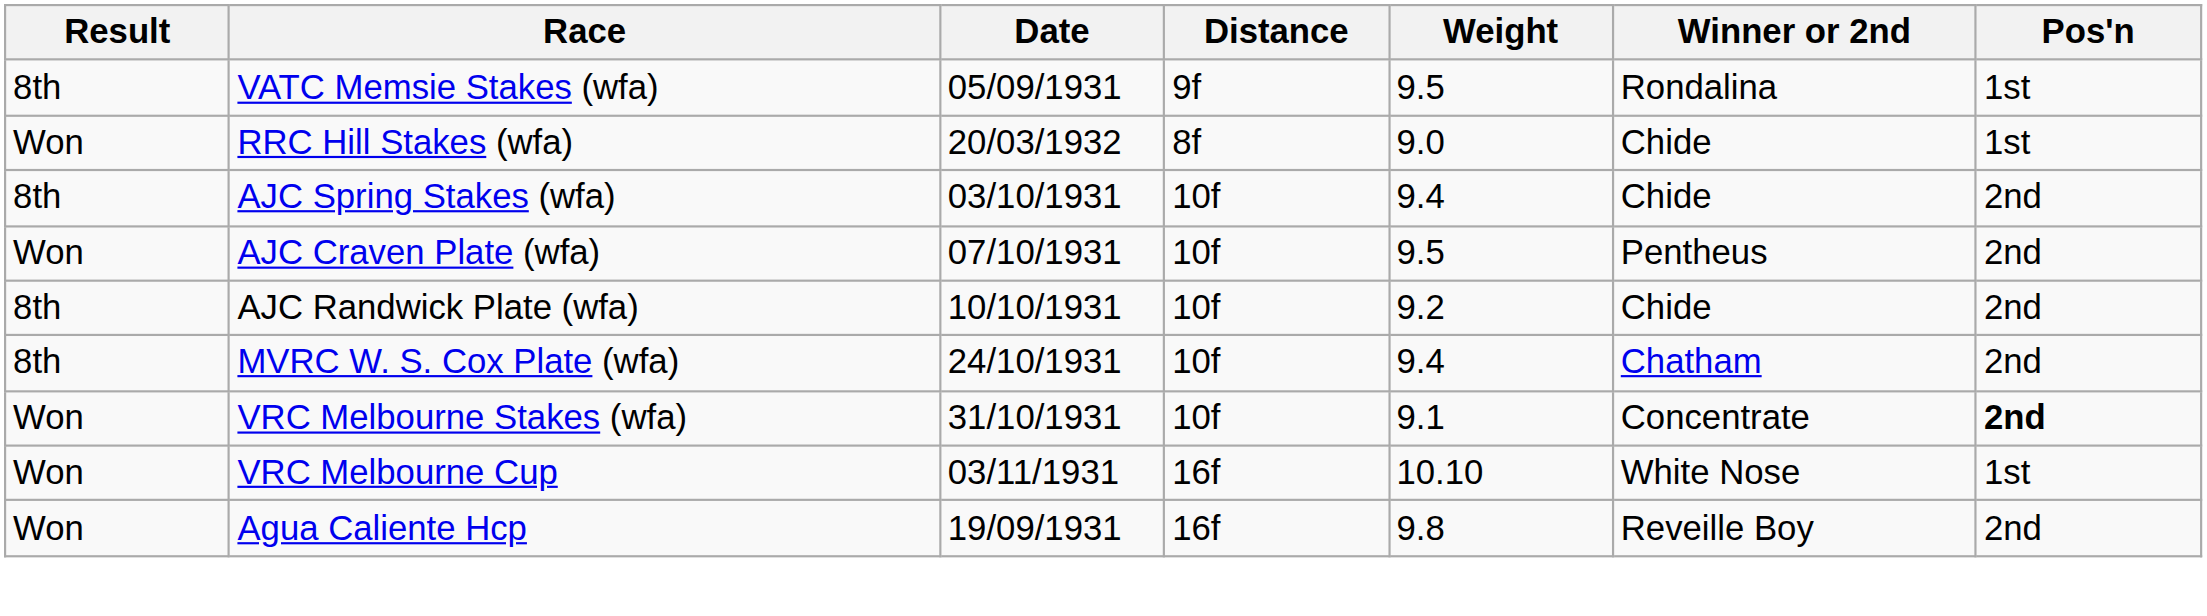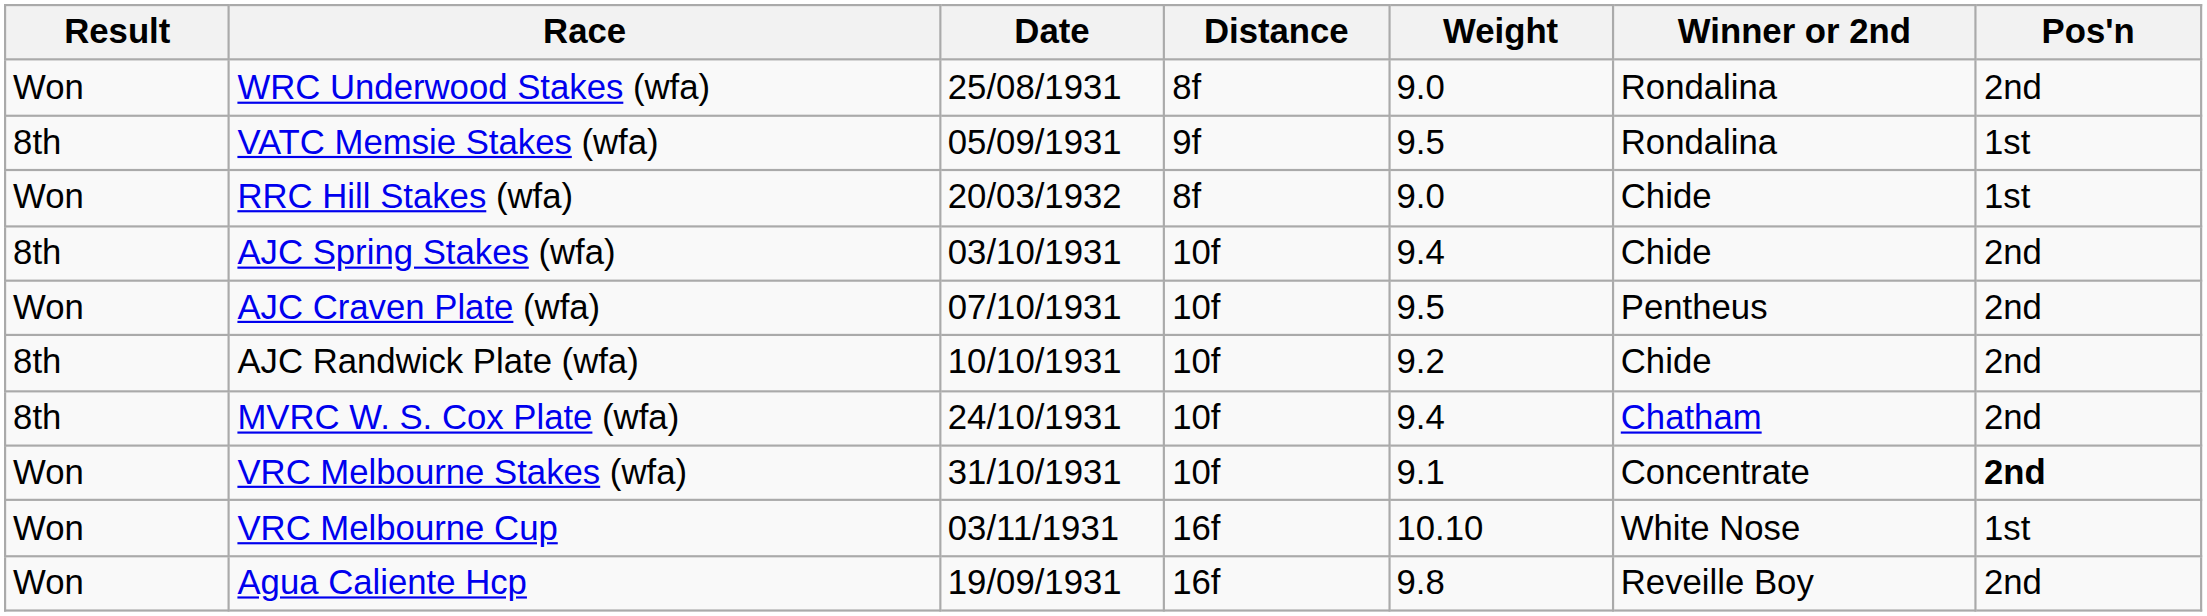+ row: Won | WRC Underwood Stakes (wfa) | 25/08/1931 | 8f | 9.0 | Rondalina | 2nd
